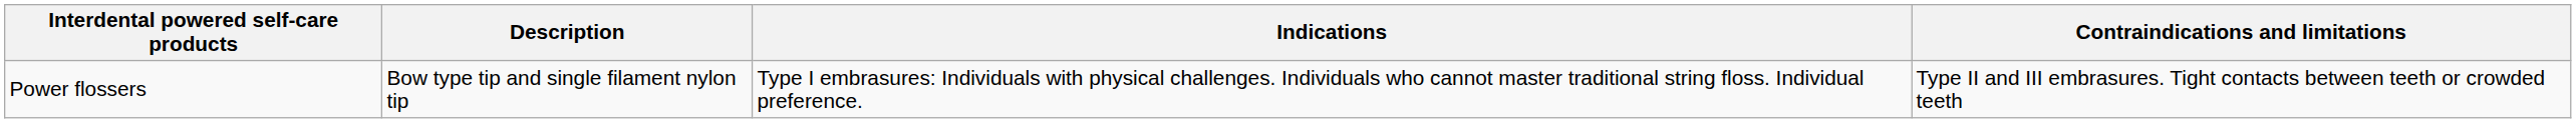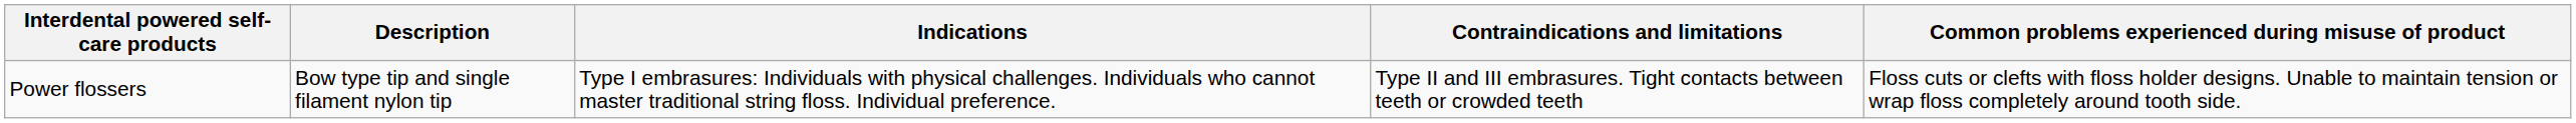+ column: Common problems experienced during misuse of product | Floss cuts or clefts with floss holder designs. Unable to maintain tension or wrap floss completely around tooth side.
